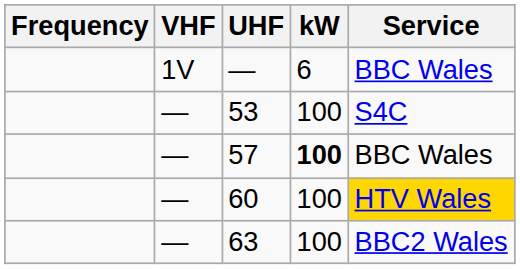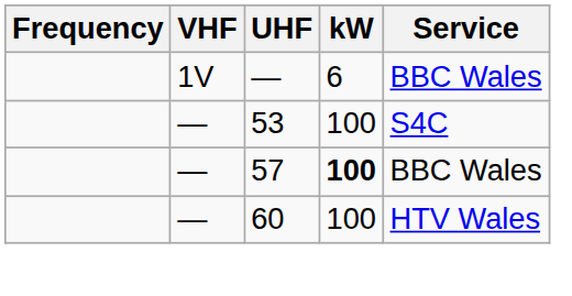60 | Service: gold background -> no background
- row: — | 63 | 100 | BBC2 Wales
